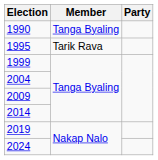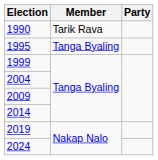1990 | Member: Tanga Byaling -> Tarik Rava
1995 | Member: Tarik Rava -> Tanga Byaling
